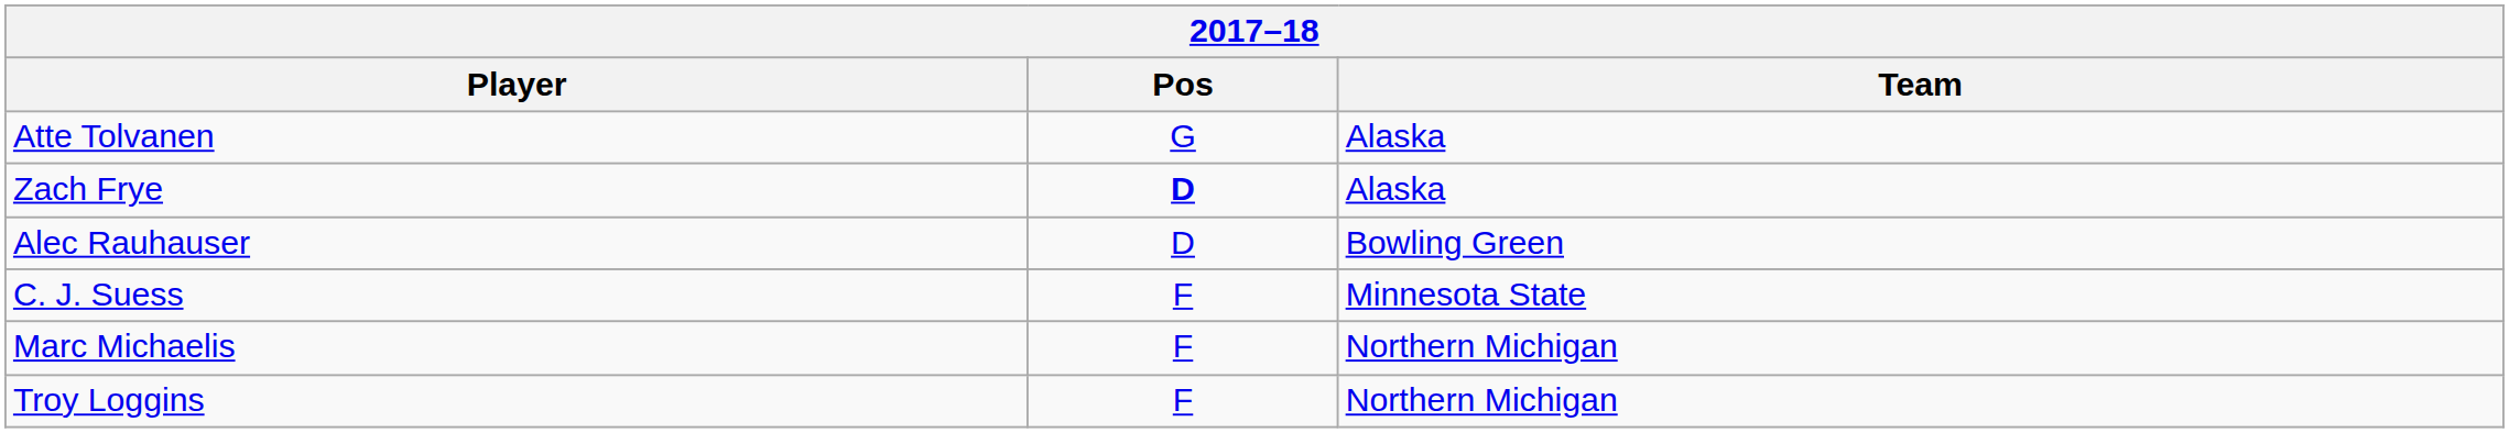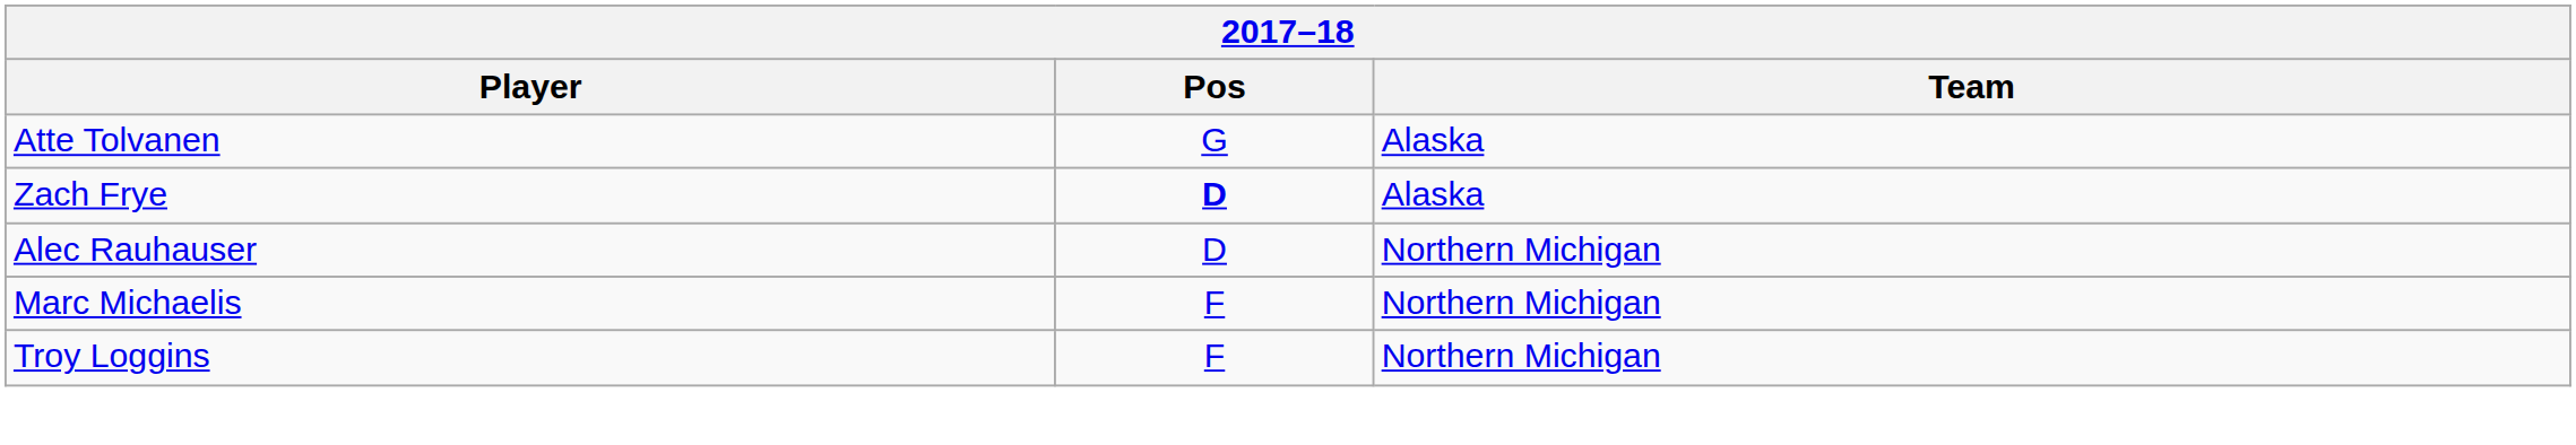Alec Rauhauser | Team: Bowling Green -> Northern Michigan
- row: C. J. Suess | F | Minnesota State
